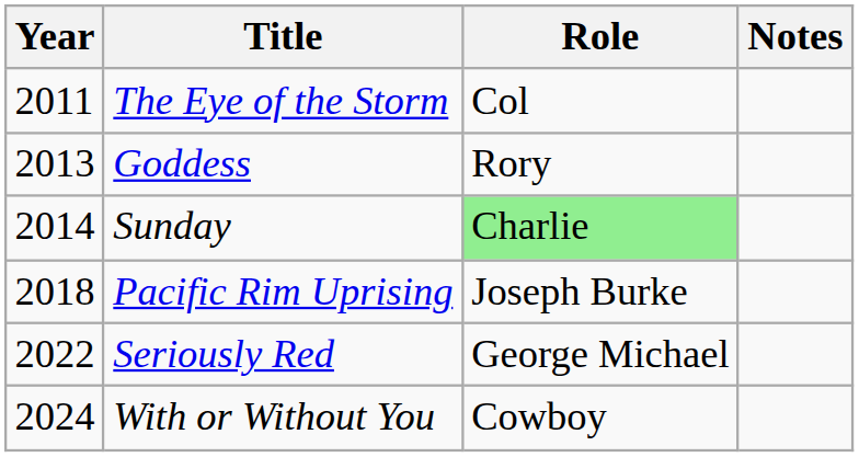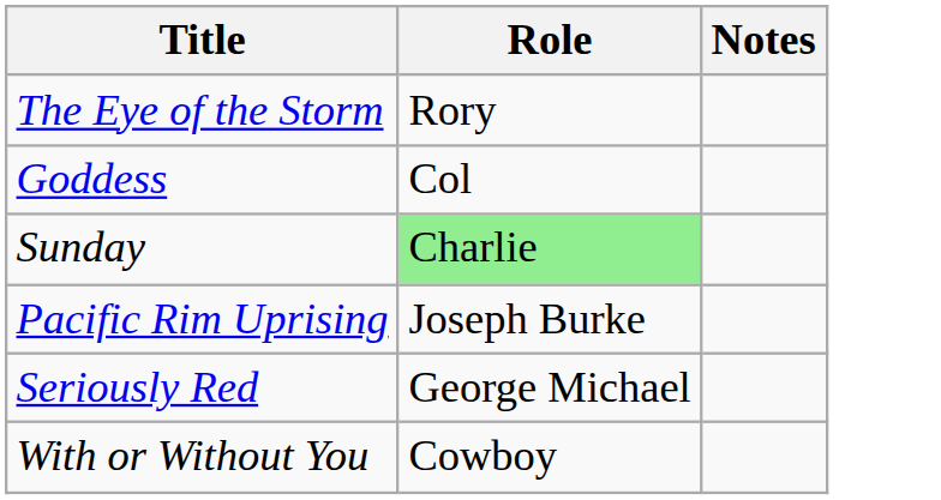- column: Year | 2011 | 2013 | 2014 | 2018 | 2022 | 2024
The Eye of the Storm | Role: Col -> Rory
Goddess | Role: Rory -> Col
